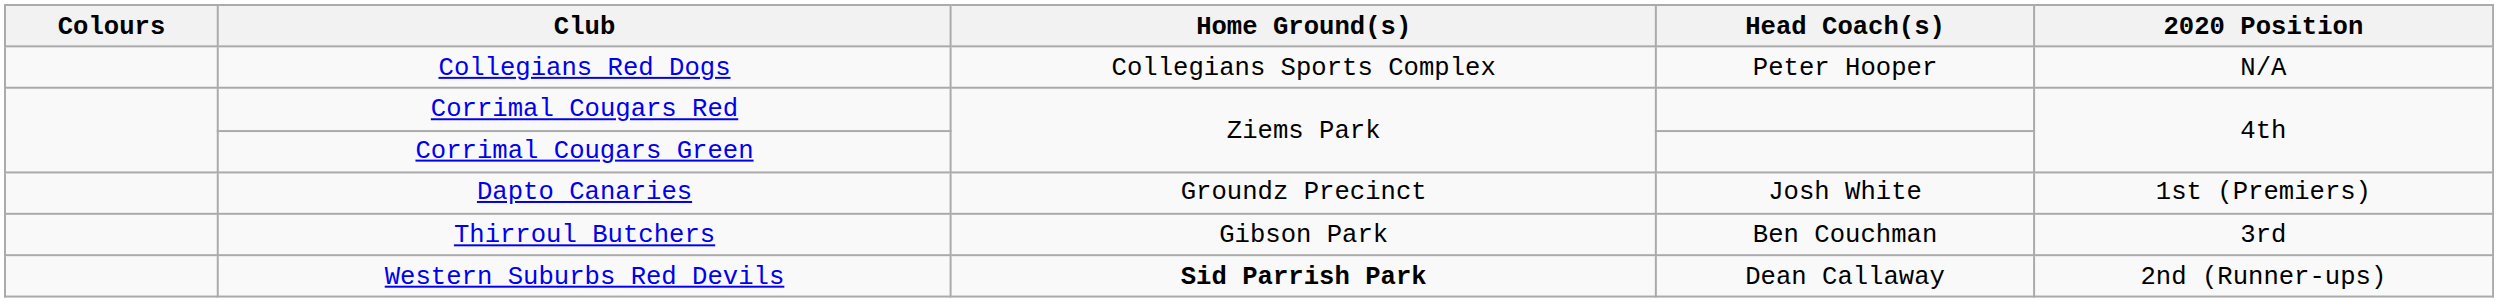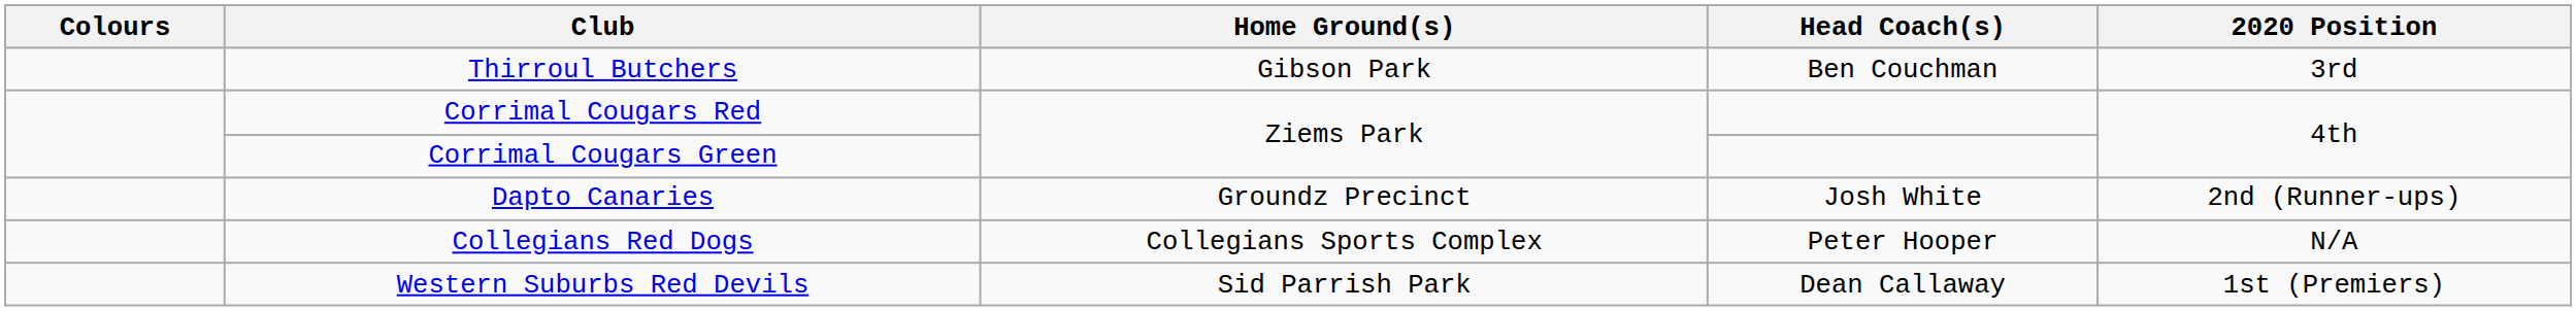rows swapped: Collegians Red Dogs <-> Thirroul Butchers
Dapto Canaries | 2020 Position: 1st (Premiers) -> 2nd (Runner-ups)
Western Suburbs Red Devils | Home Ground(s): bold -> normal
Western Suburbs Red Devils | 2020 Position: 2nd (Runner-ups) -> 1st (Premiers)
